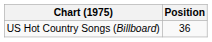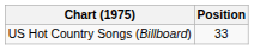US Hot Country Songs (Billboard) | Position: 36 -> 33
